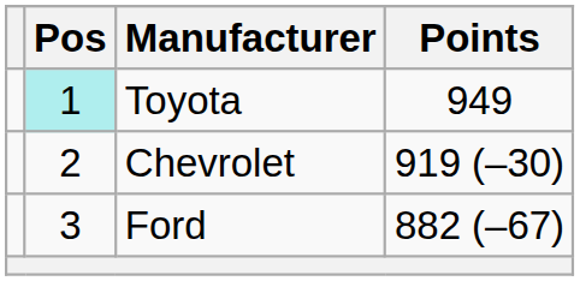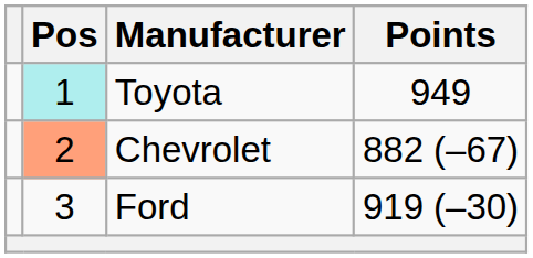Chevrolet | Pos: no background -> lightsalmon background
Chevrolet | Points: 919 (–30) -> 882 (–67)
Ford | Points: 882 (–67) -> 919 (–30)
